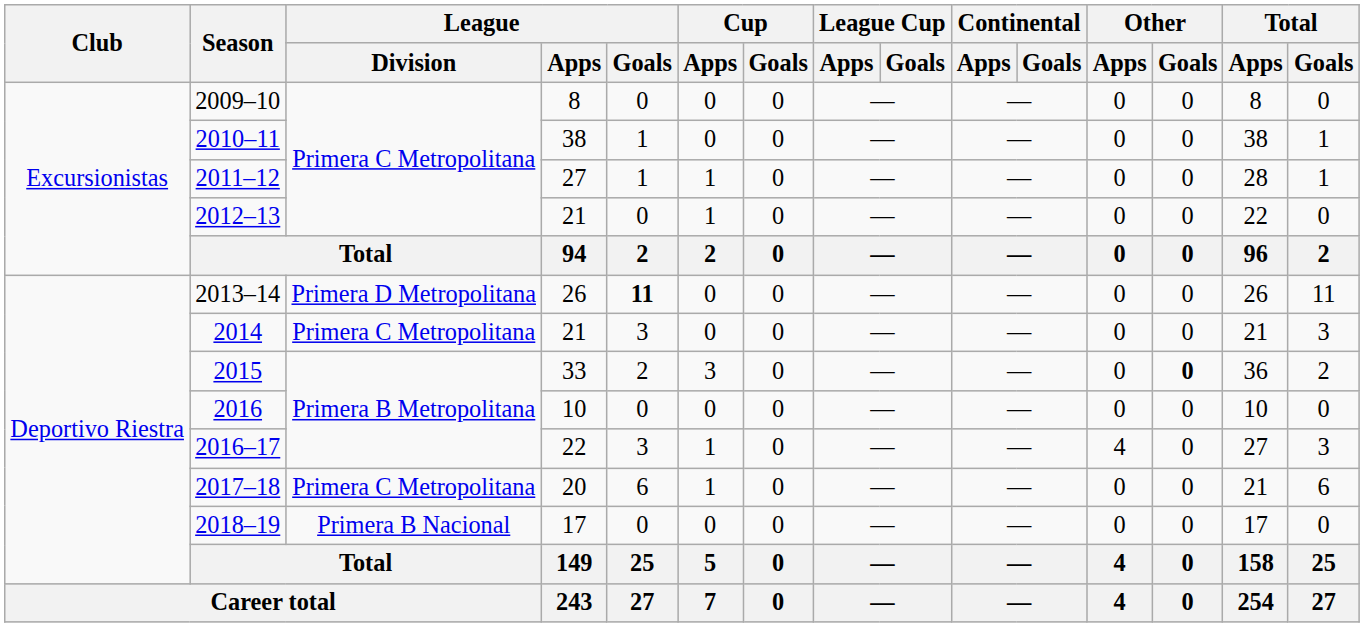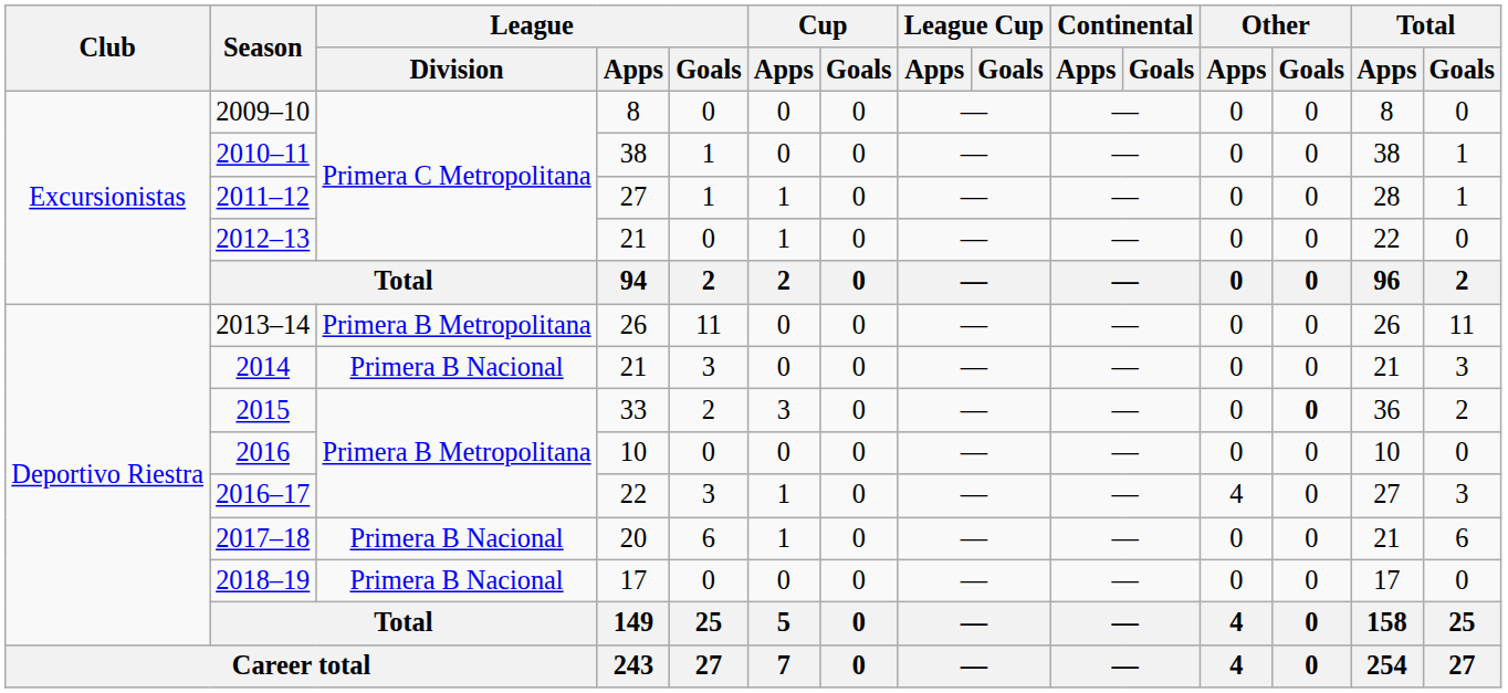2013–14 | League / Division: Primera D Metropolitana -> Primera B Metropolitana
2013–14 | League / Goals: bold -> normal
2014 | League / Division: Primera C Metropolitana -> Primera B Nacional
2017–18 | League / Division: Primera C Metropolitana -> Primera B Nacional
